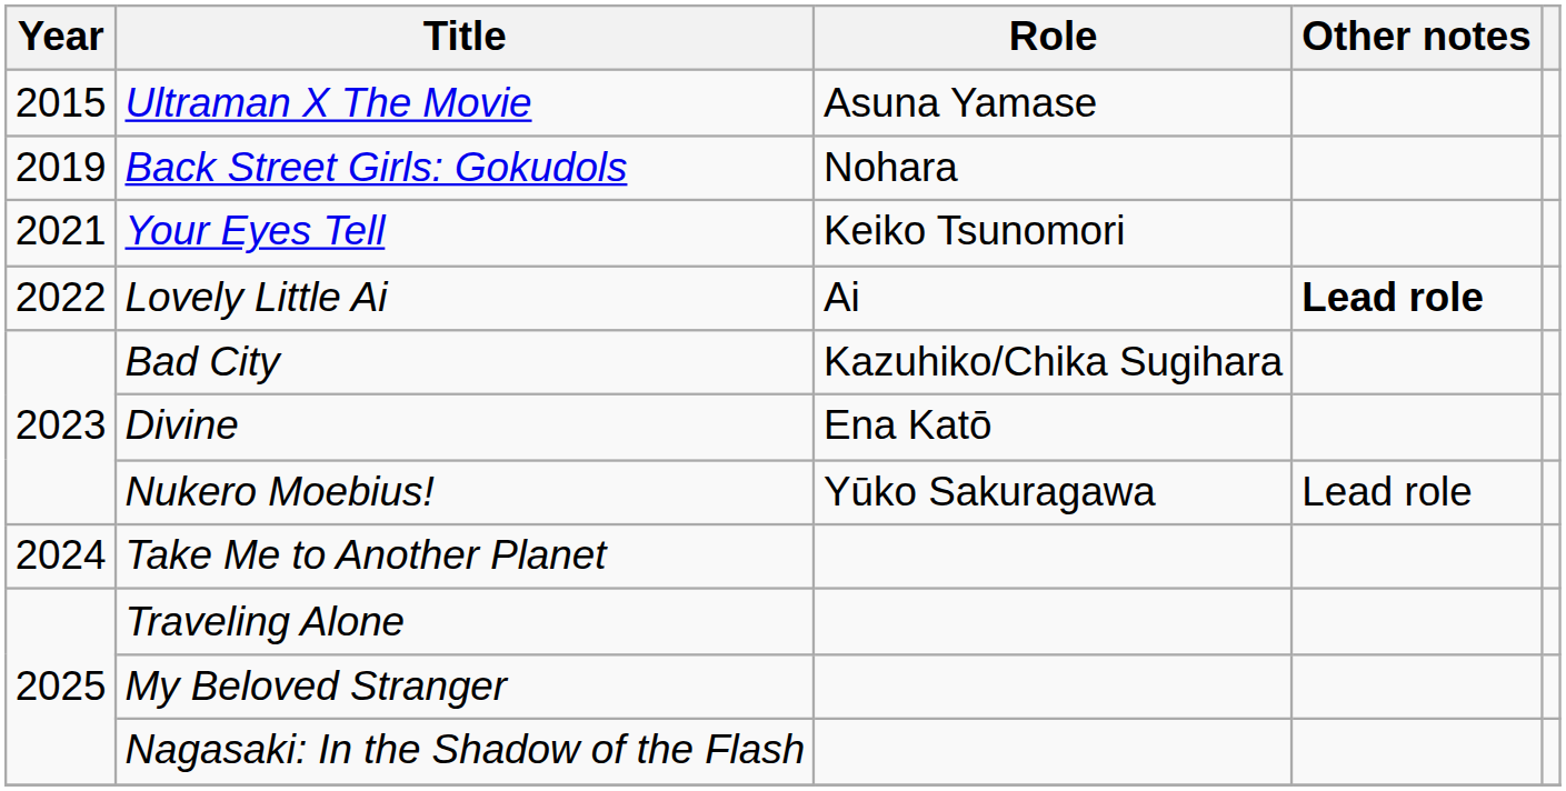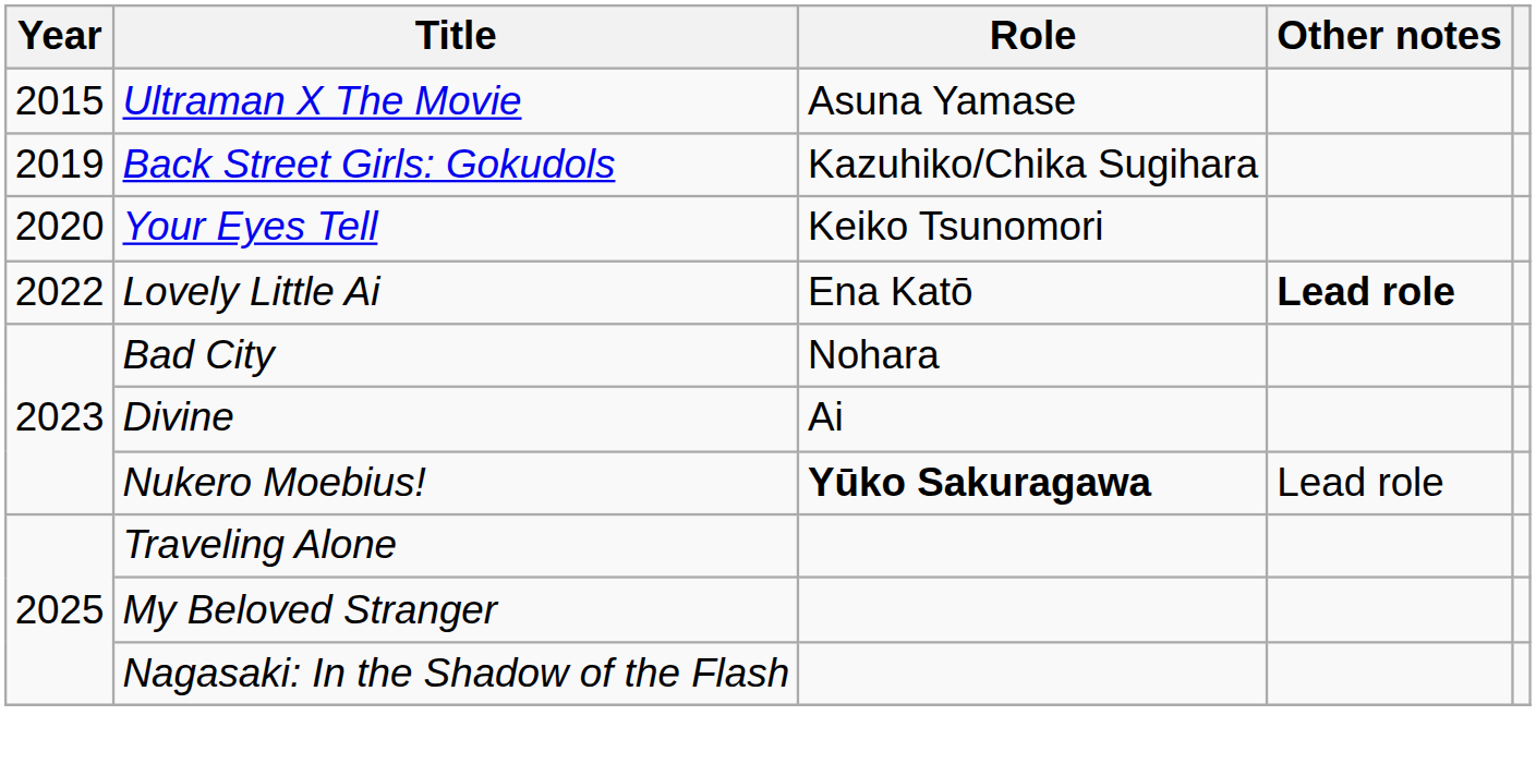Back Street Girls: Gokudols | Role: Nohara -> Kazuhiko/Chika Sugihara
Your Eyes Tell | Year: 2021 -> 2020
Lovely Little Ai | Role: Ai -> Ena Katō
Bad City | Role: Kazuhiko/Chika Sugihara -> Nohara
Divine | Role: Ena Katō -> Ai
Nukero Moebius! | Role: normal -> bold
- row: 2024 | Take Me to Another Planet
